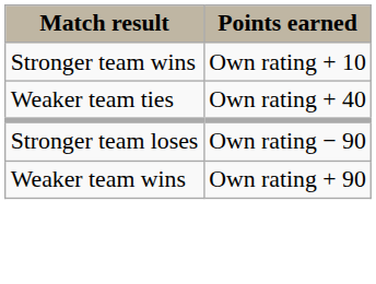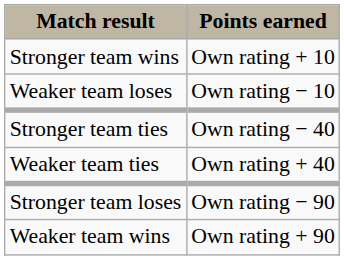+ row: Weaker team loses | Own rating − 10
+ row: Stronger team ties | Own rating − 40
